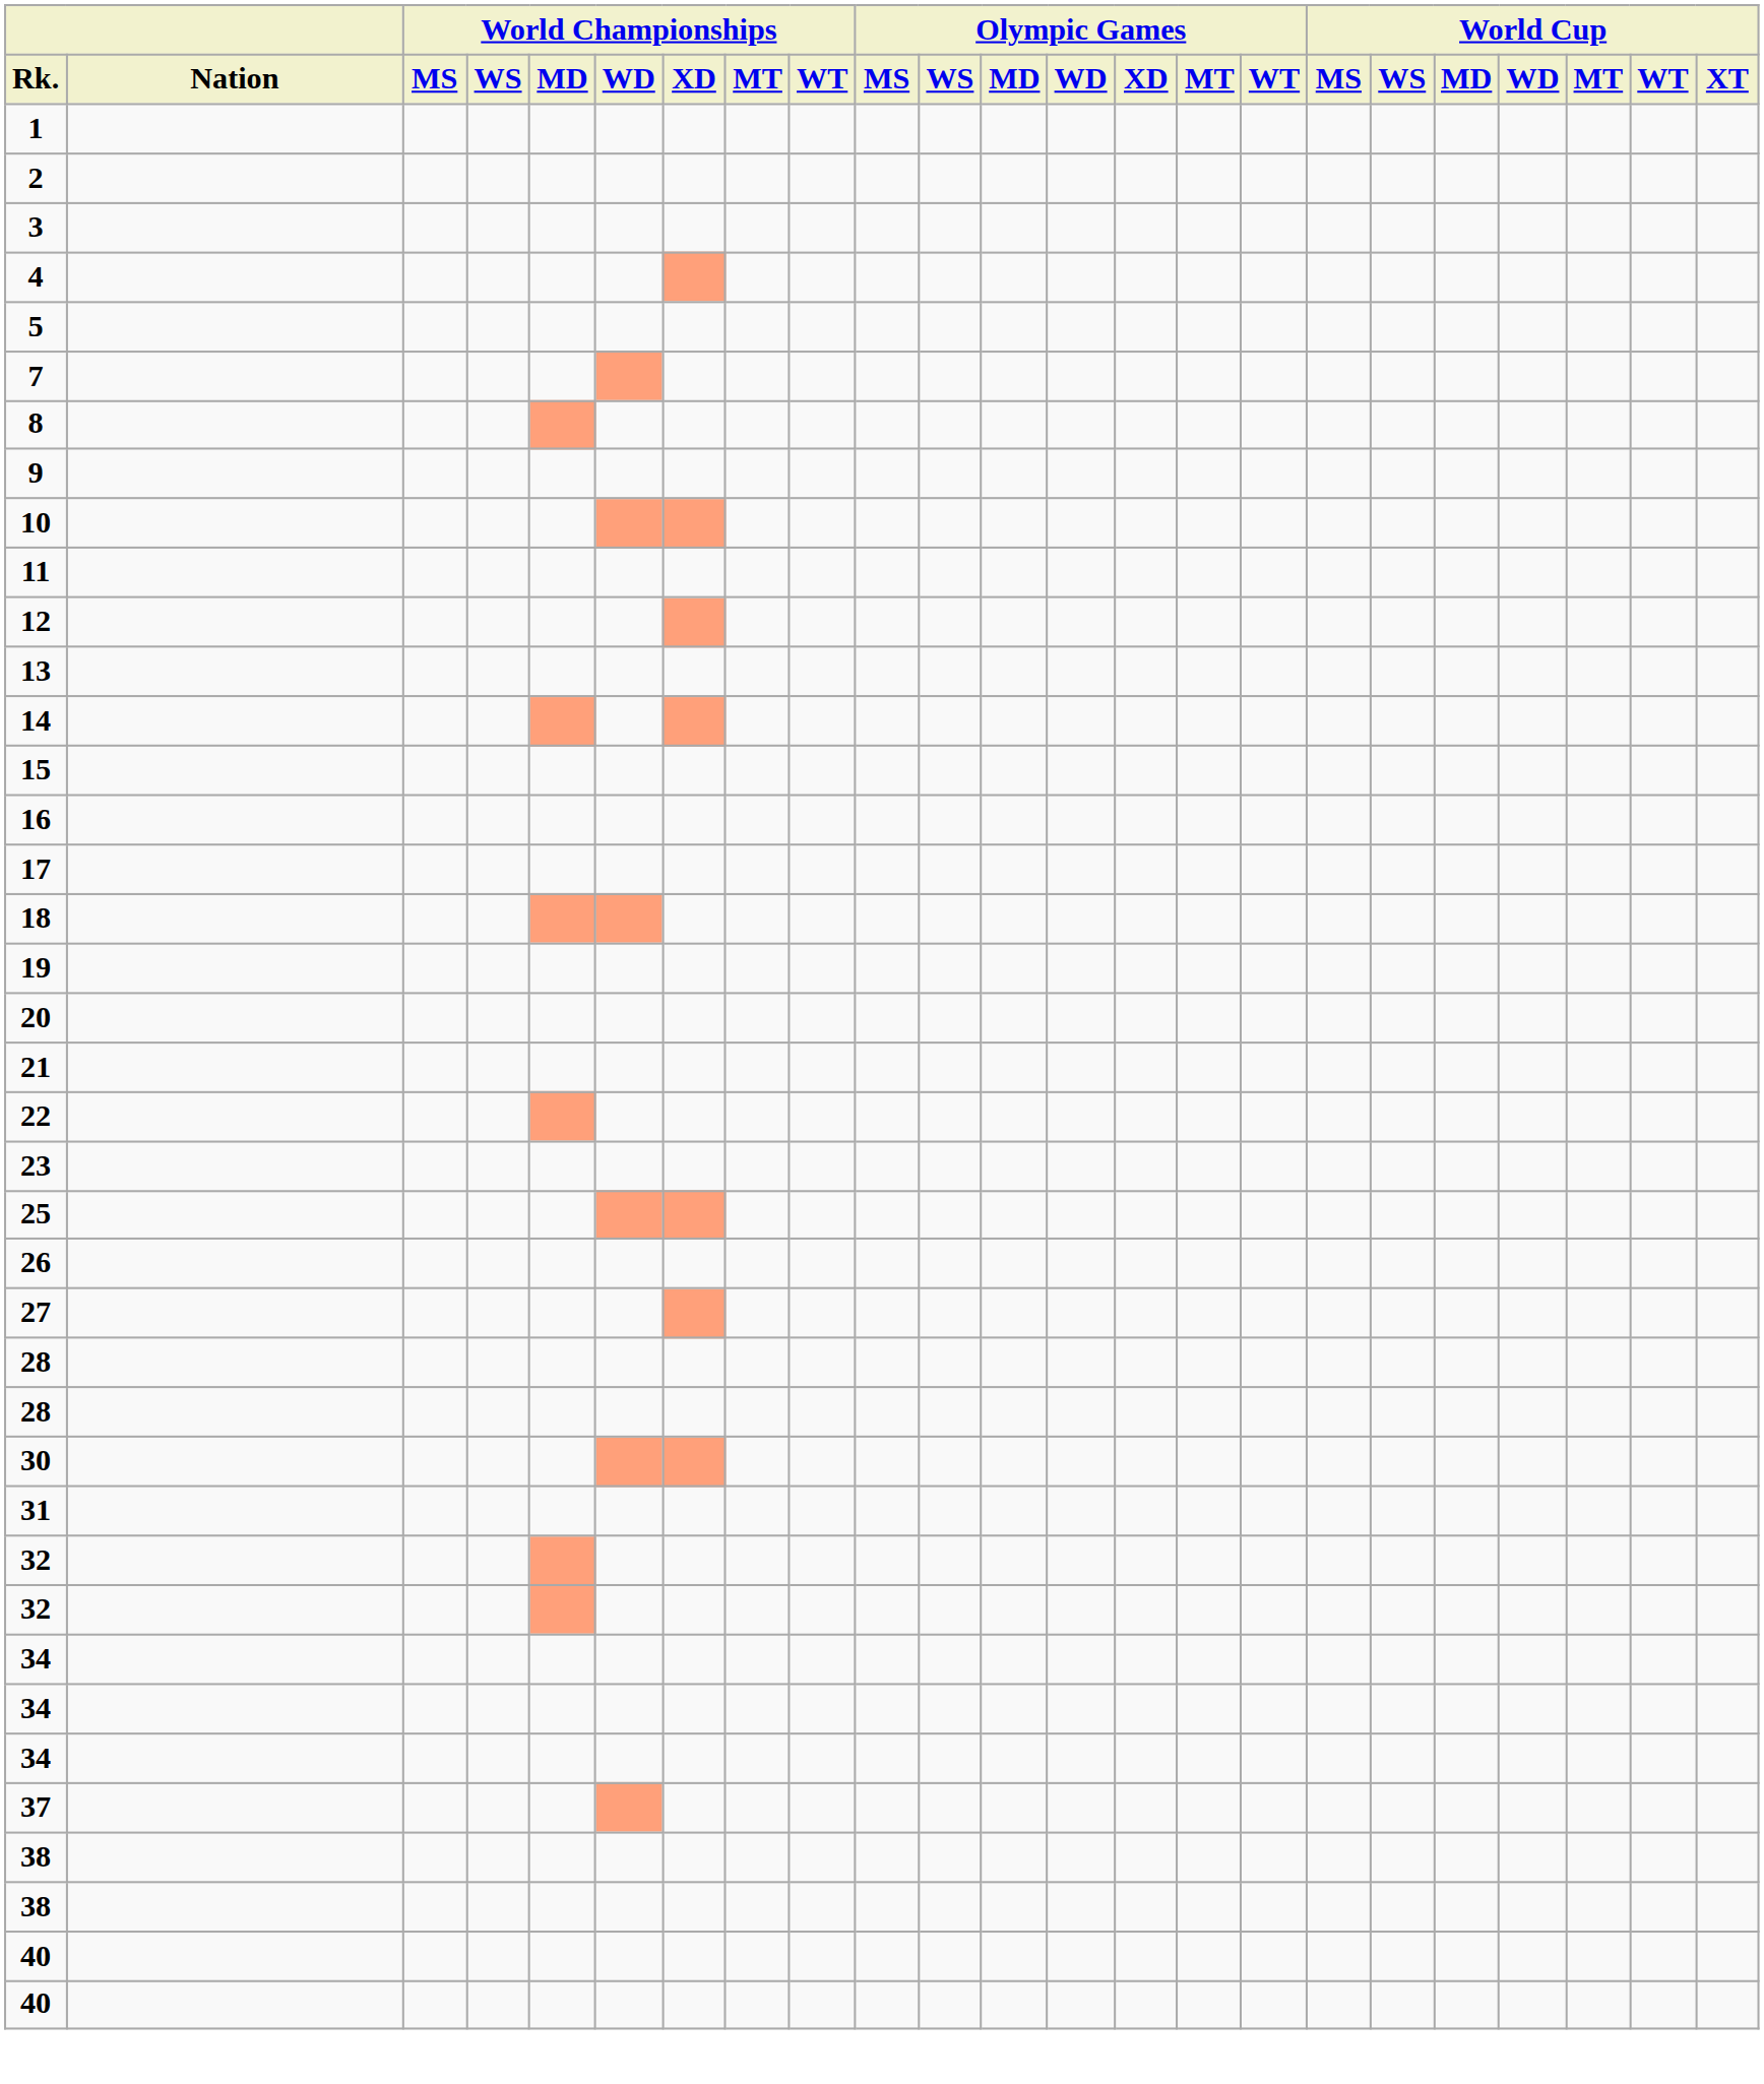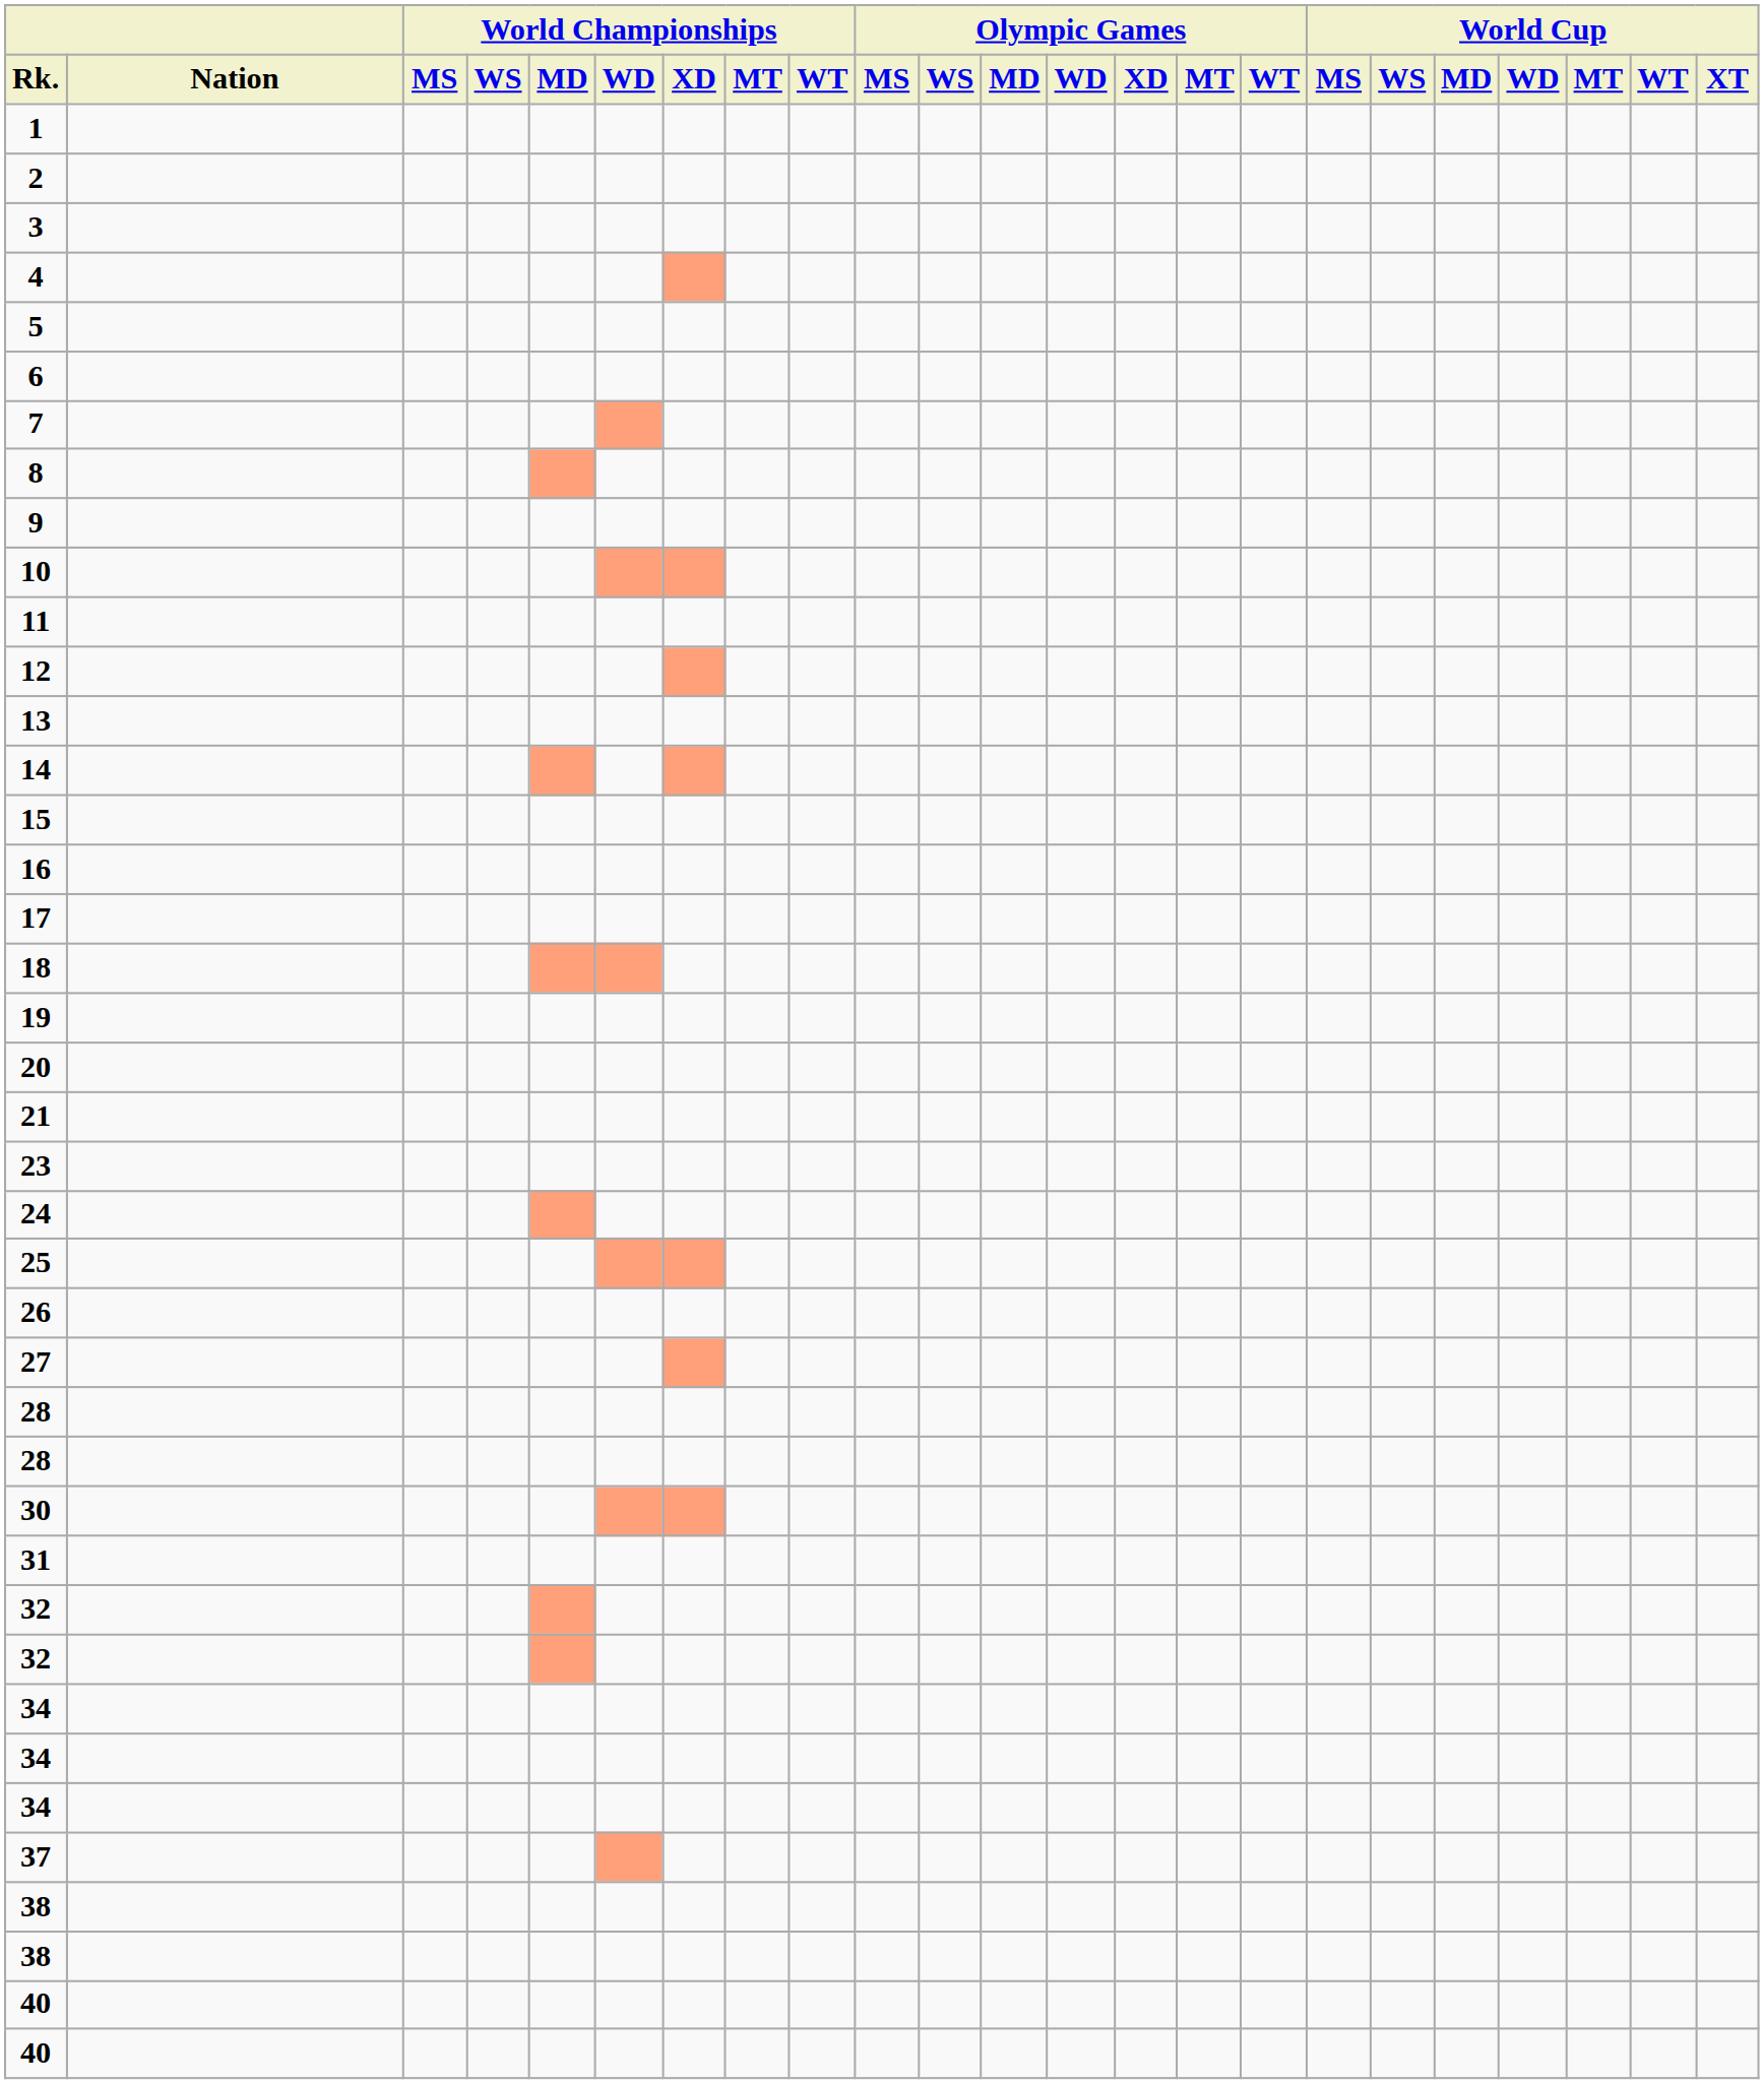+ row: 6
- row: 22
+ row: 24
